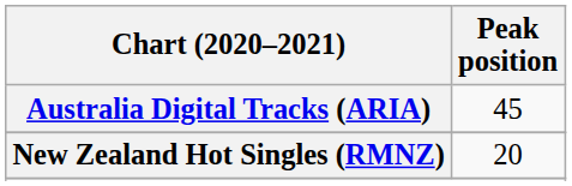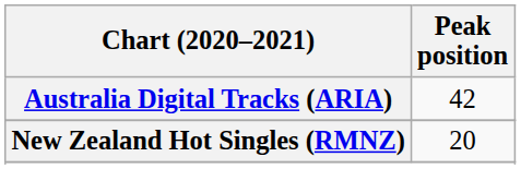Australia Digital Tracks (ARIA) | Peak position: 45 -> 42
